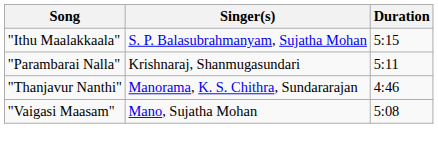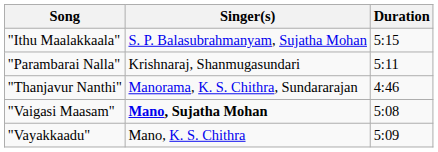"Vaigasi Maasam" | Singer(s): normal -> bold
+ row: "Vayakkaadu" | Mano, K. S. Chithra | 5:09
